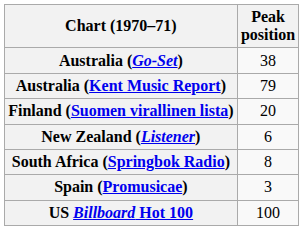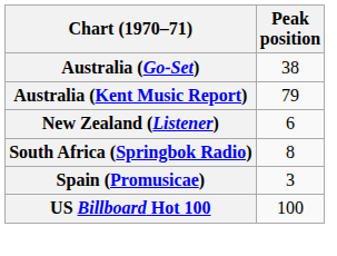- row: Finland (Suomen virallinen lista) | 20
